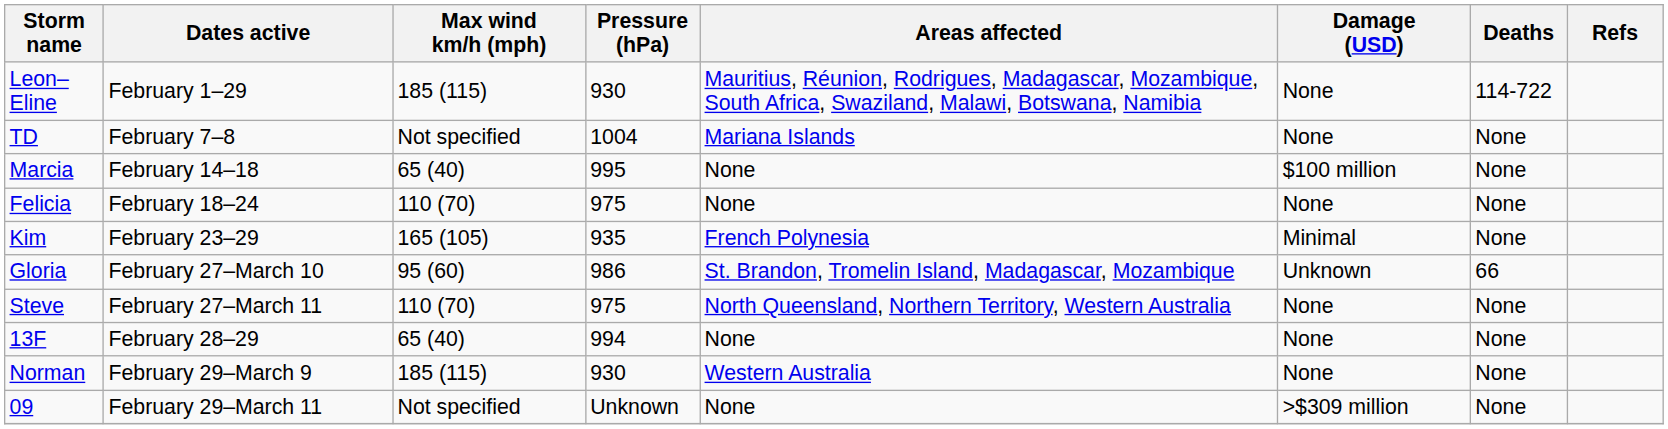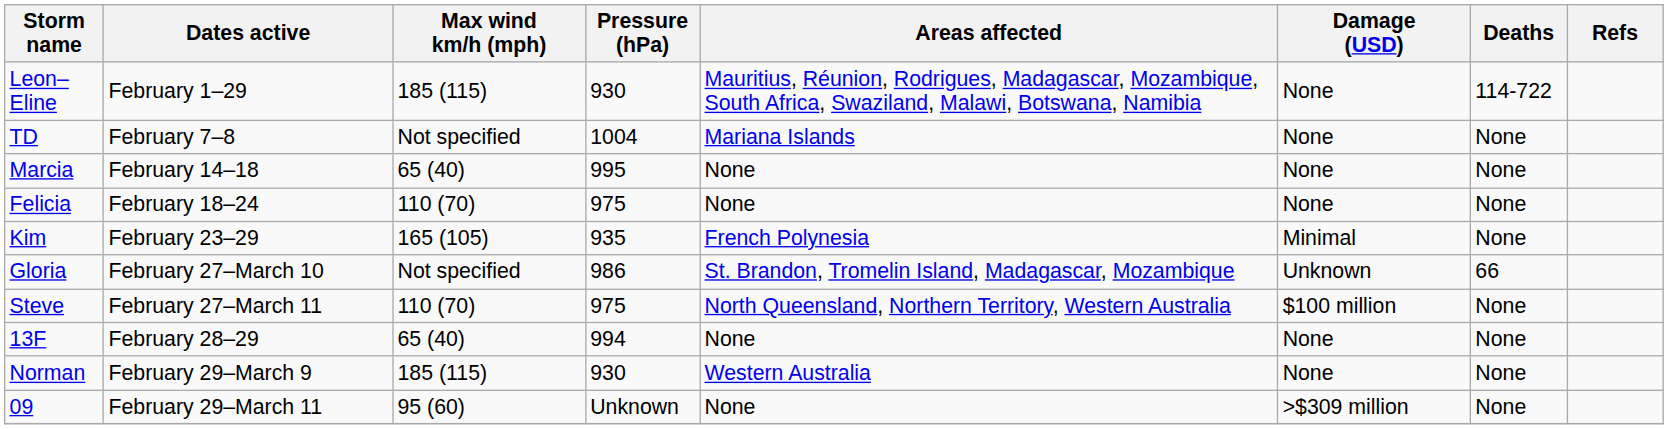Marcia | Damage (USD): $100 million -> None
Gloria | Max wind km/h (mph): 95 (60) -> Not specified
Steve | Damage (USD): None -> $100 million
09 | Max wind km/h (mph): Not specified -> 95 (60)
